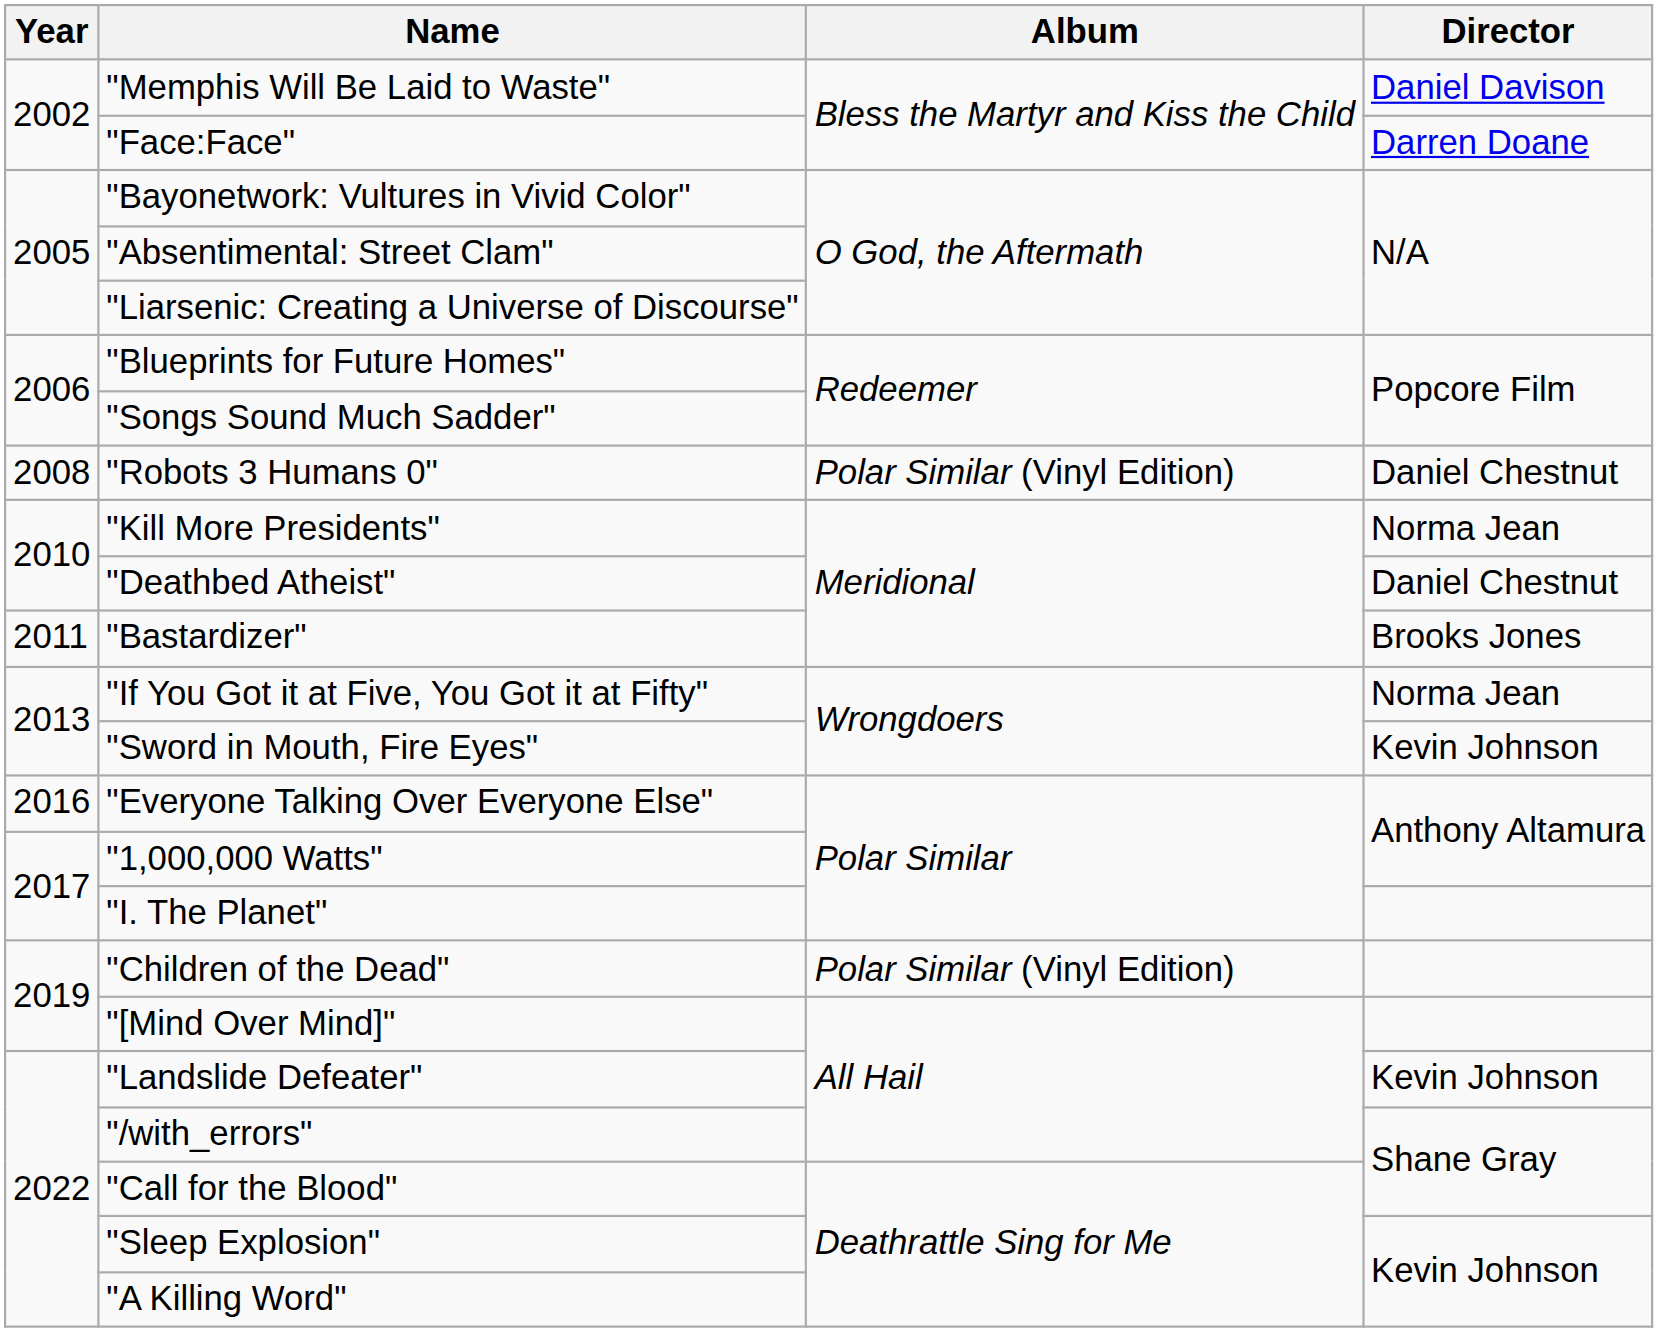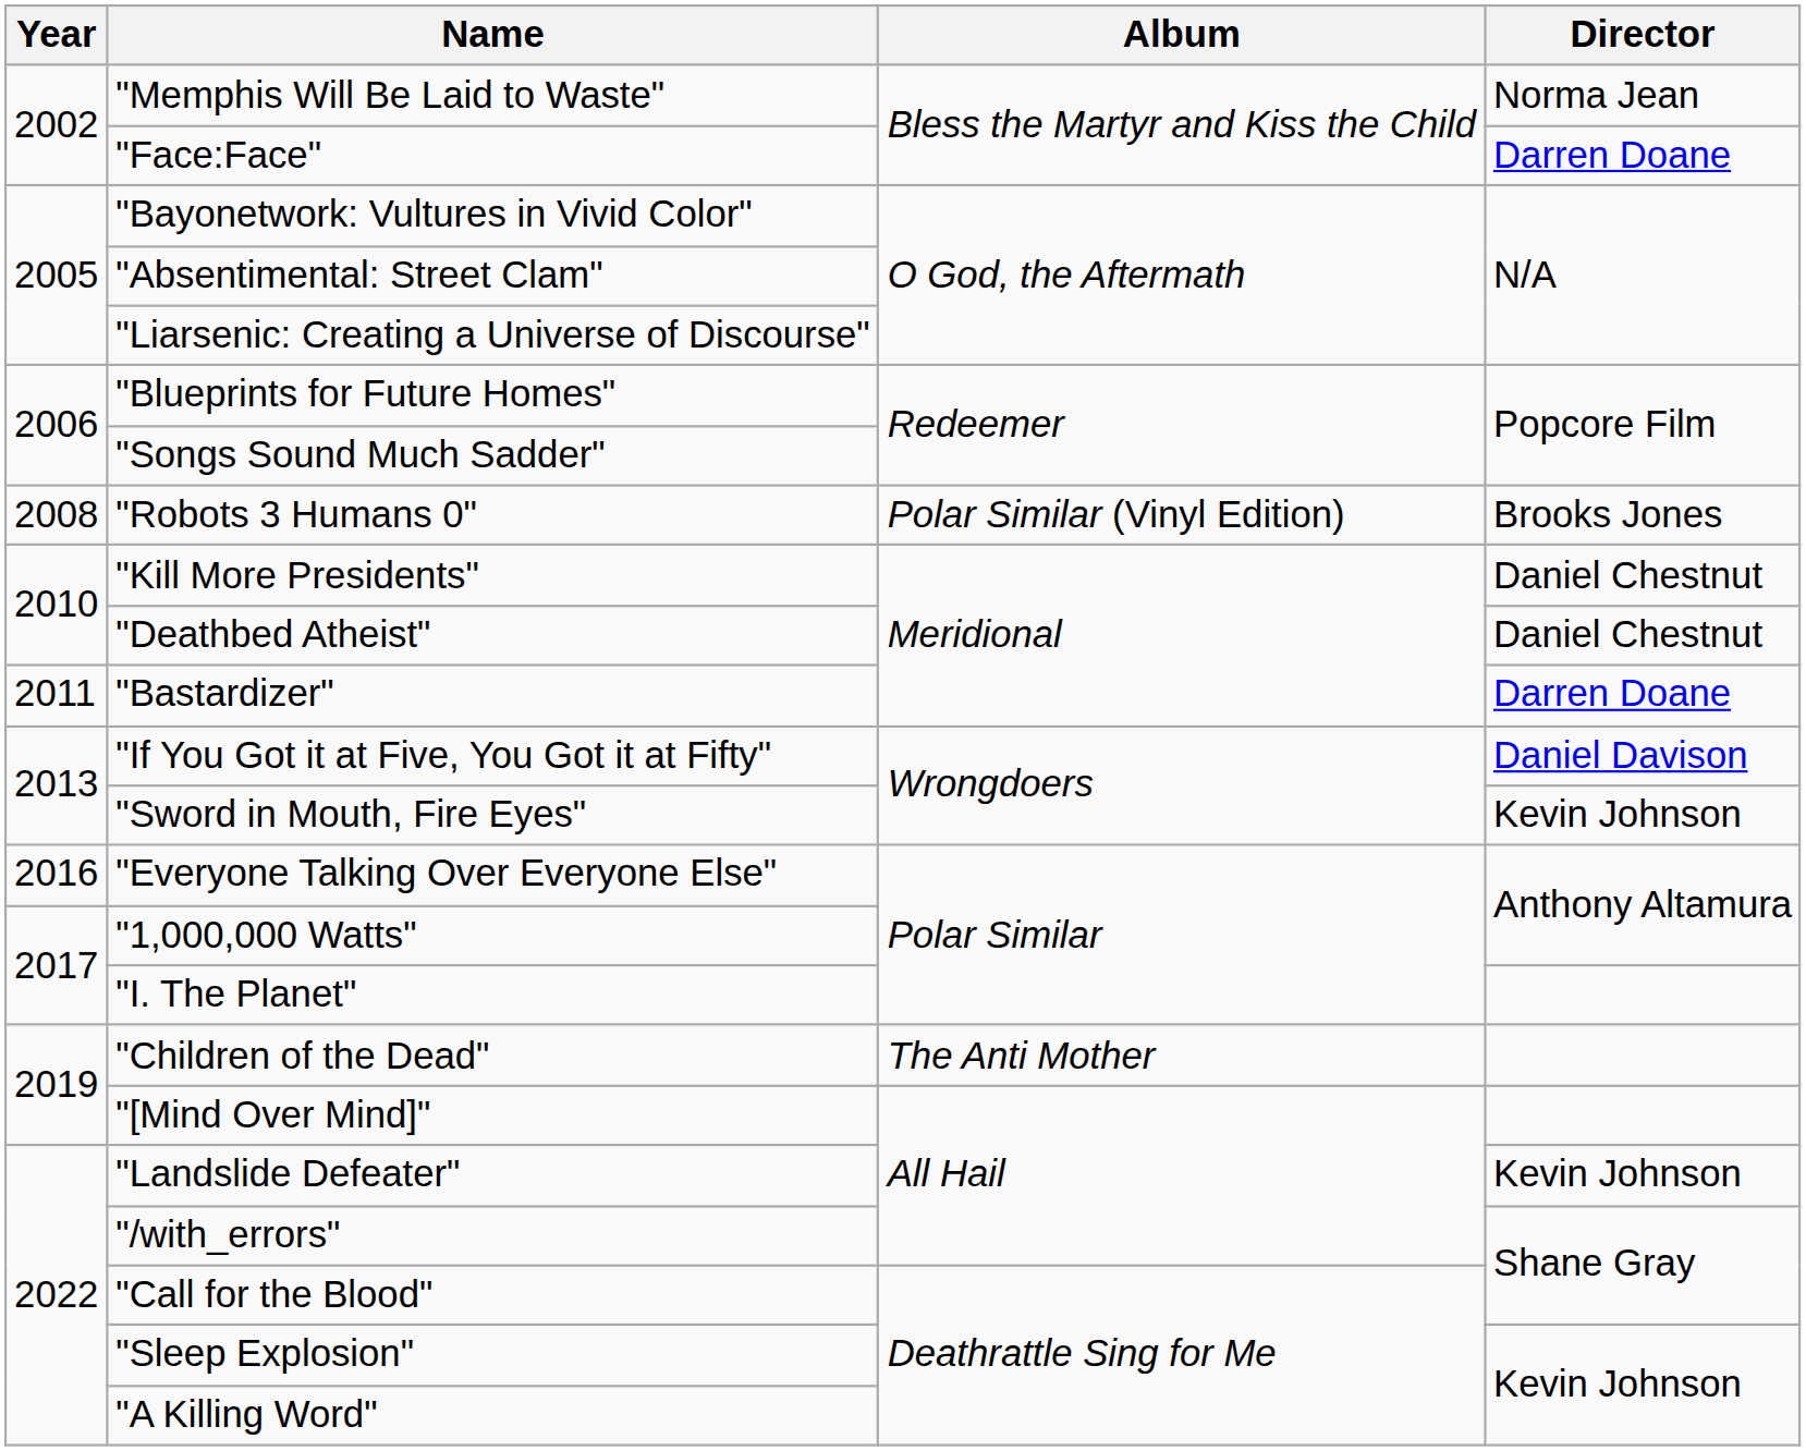"Memphis Will Be Laid to Waste" | Director: Daniel Davison -> Norma Jean
"Robots 3 Humans 0" | Director: Daniel Chestnut -> Brooks Jones
"Kill More Presidents" | Director: Norma Jean -> Daniel Chestnut
"Bastardizer" | Director: Brooks Jones -> Darren Doane
"If You Got it at Five, You Got it at Fifty" | Director: Norma Jean -> Daniel Davison
"Children of the Dead" | Album: Polar Similar (Vinyl Edition) -> The Anti Mother
